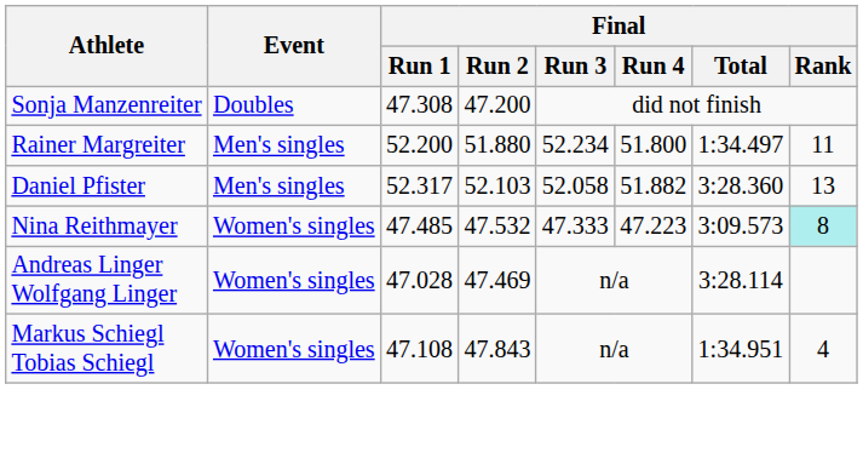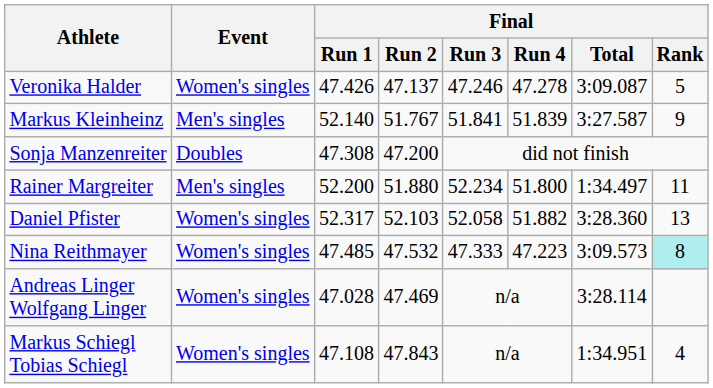+ row: Veronika Halder | Women's singles | 47.426 | 47.137 | 47.246 | 47.278 | 3:09.087 | 5
+ row: Markus Kleinheinz | Men's singles | 52.140 | 51.767 | 51.841 | 51.839 | 3:27.587 | 9
Daniel Pfister | Event: Men's singles -> Women's singles
